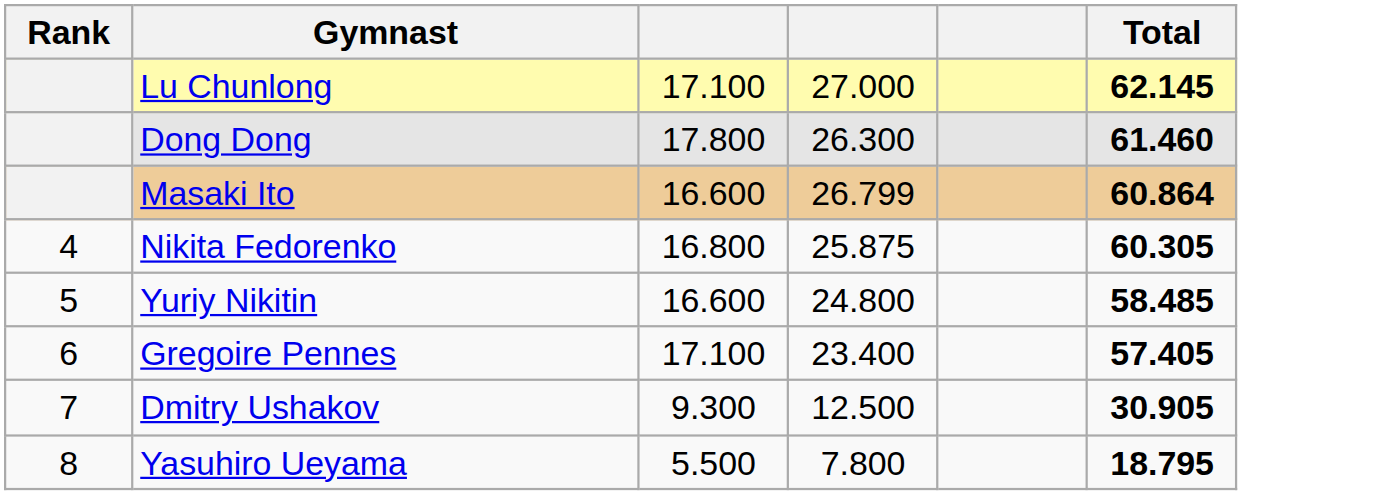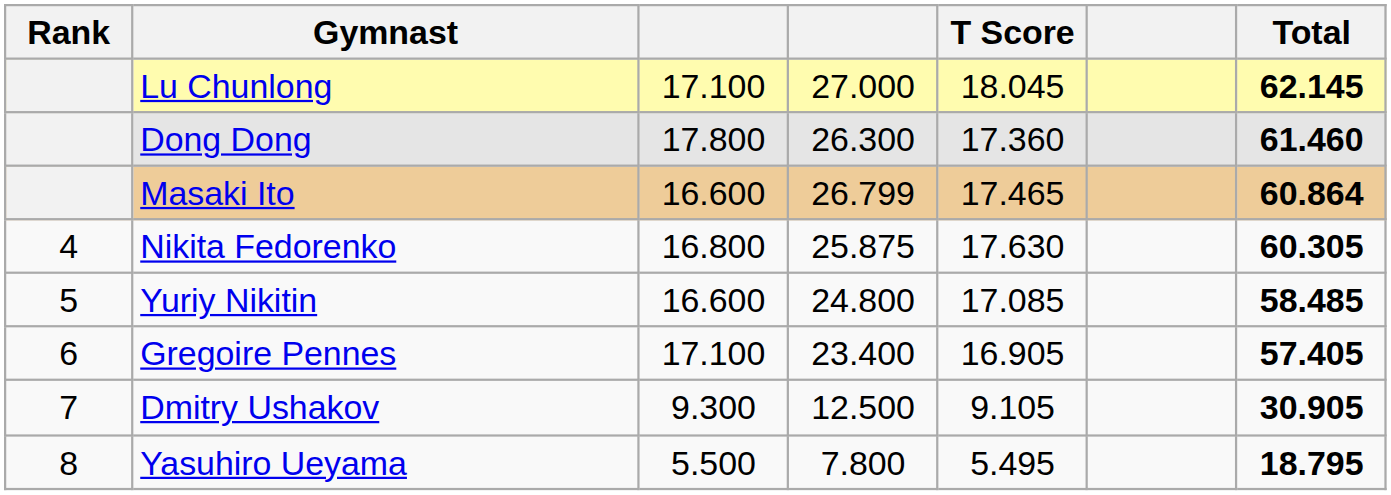+ column: T Score | 18.045 | 17.360 | 17.465 | 17.630 | 17.085 | 16.905 | 9.105 | 5.495
